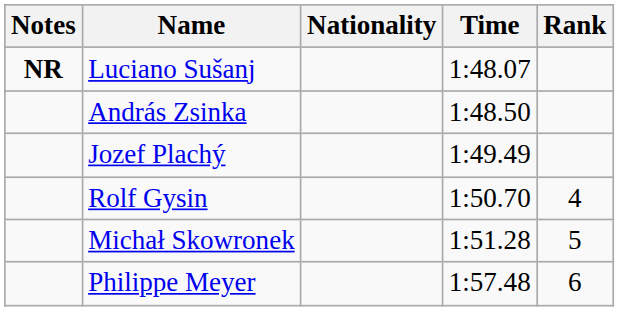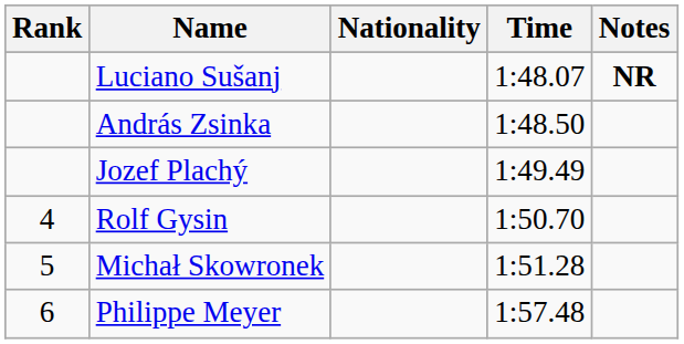columns swapped: Rank <-> Notes
